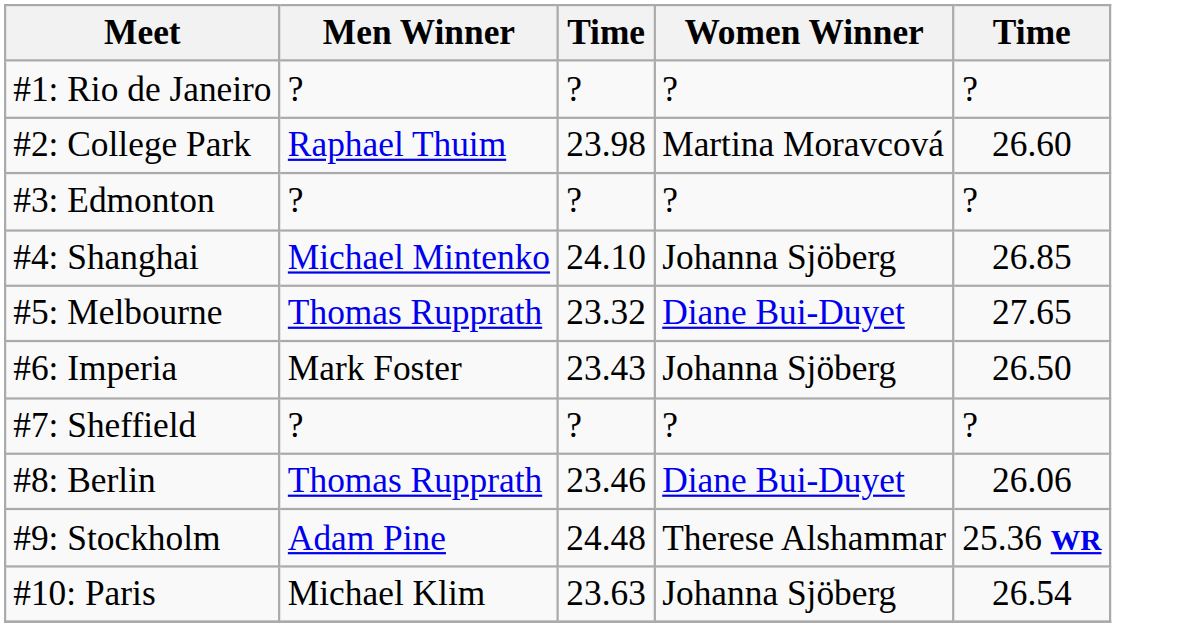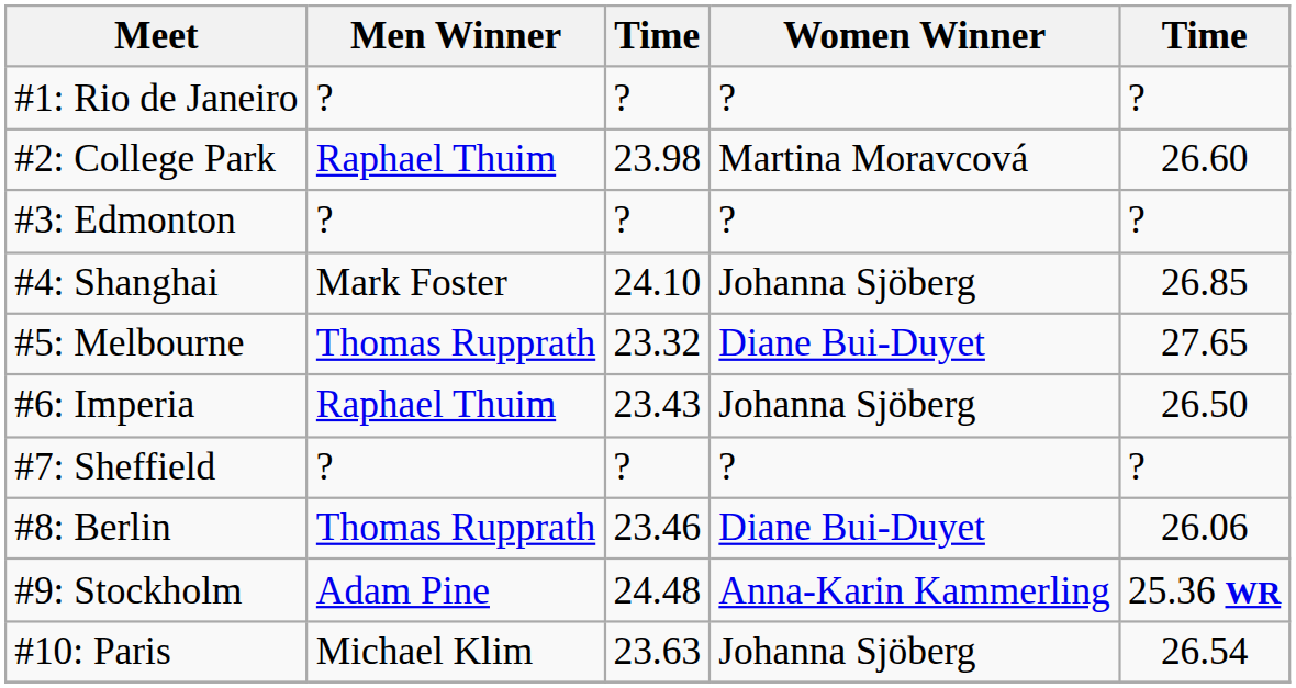#4: Shanghai | Men Winner: Michael Mintenko -> Mark Foster
#6: Imperia | Men Winner: Mark Foster -> Raphael Thuim
#9: Stockholm | Women Winner: Therese Alshammar -> Anna-Karin Kammerling
